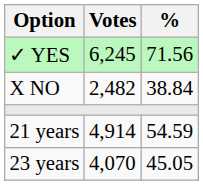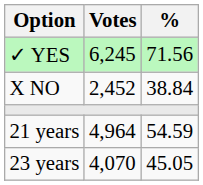X NO | Votes: 2,482 -> 2,452
21 years | Votes: 4,914 -> 4,964
